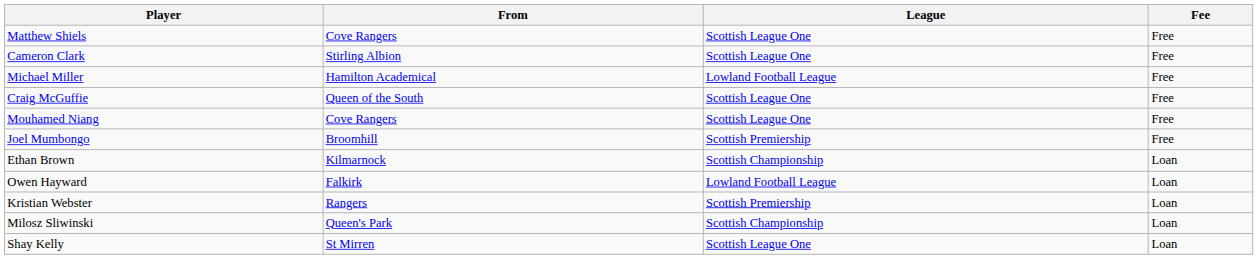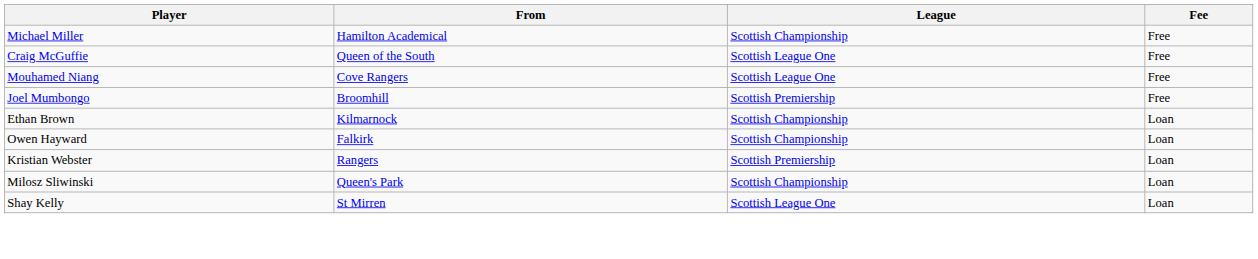- row: Matthew Shiels | Cove Rangers | Scottish League One | Free
- row: Cameron Clark | Stirling Albion | Scottish League One | Free
Michael Miller | League: Lowland Football League -> Scottish Championship
Owen Hayward | League: Lowland Football League -> Scottish Championship
